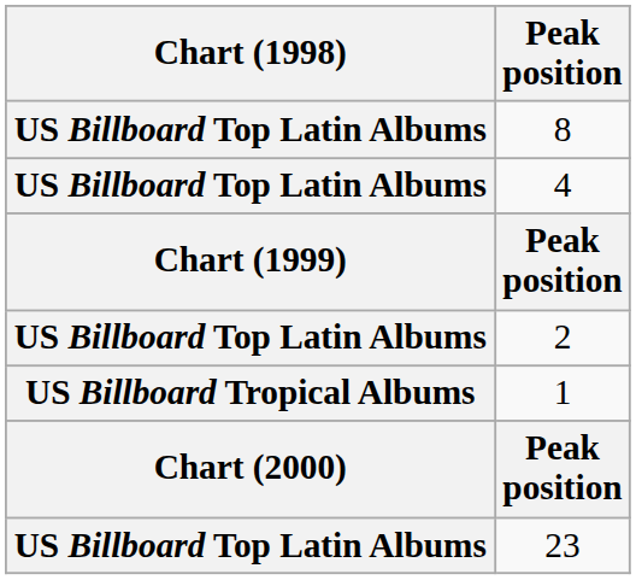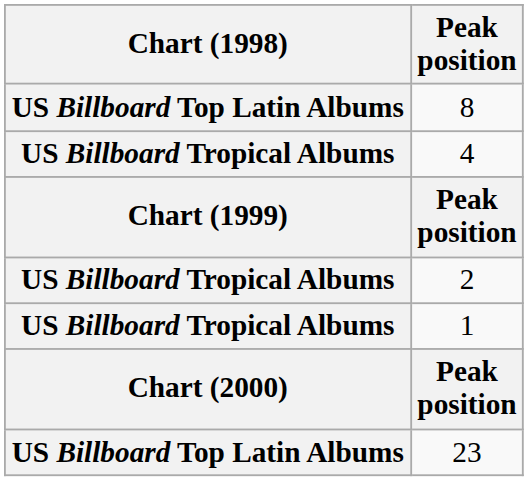4 | Chart (1998): US Billboard Top Latin Albums -> US Billboard Tropical Albums
2 | Chart (1998): US Billboard Top Latin Albums -> US Billboard Tropical Albums
